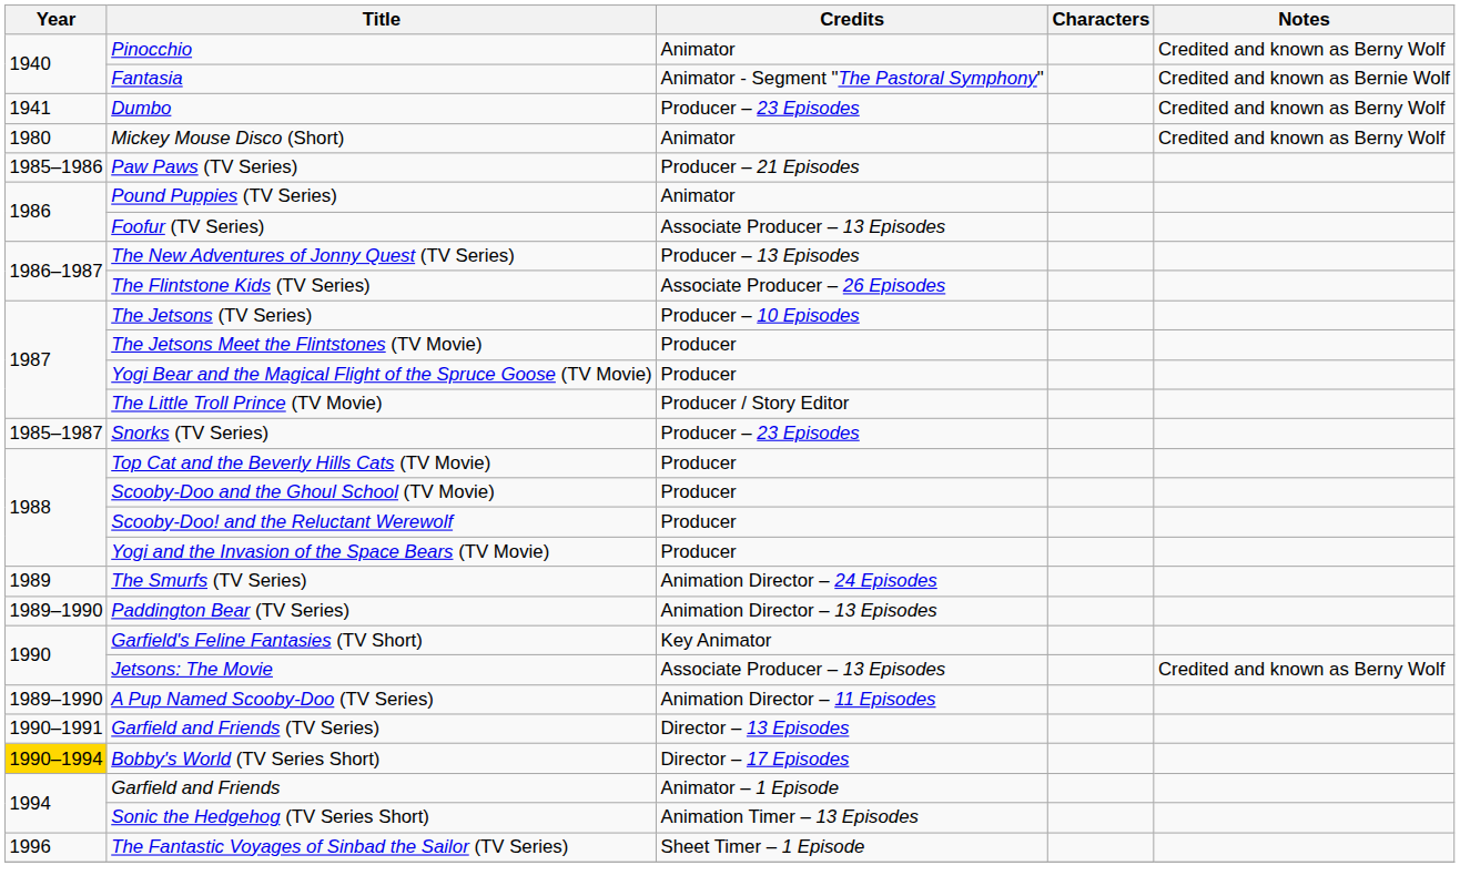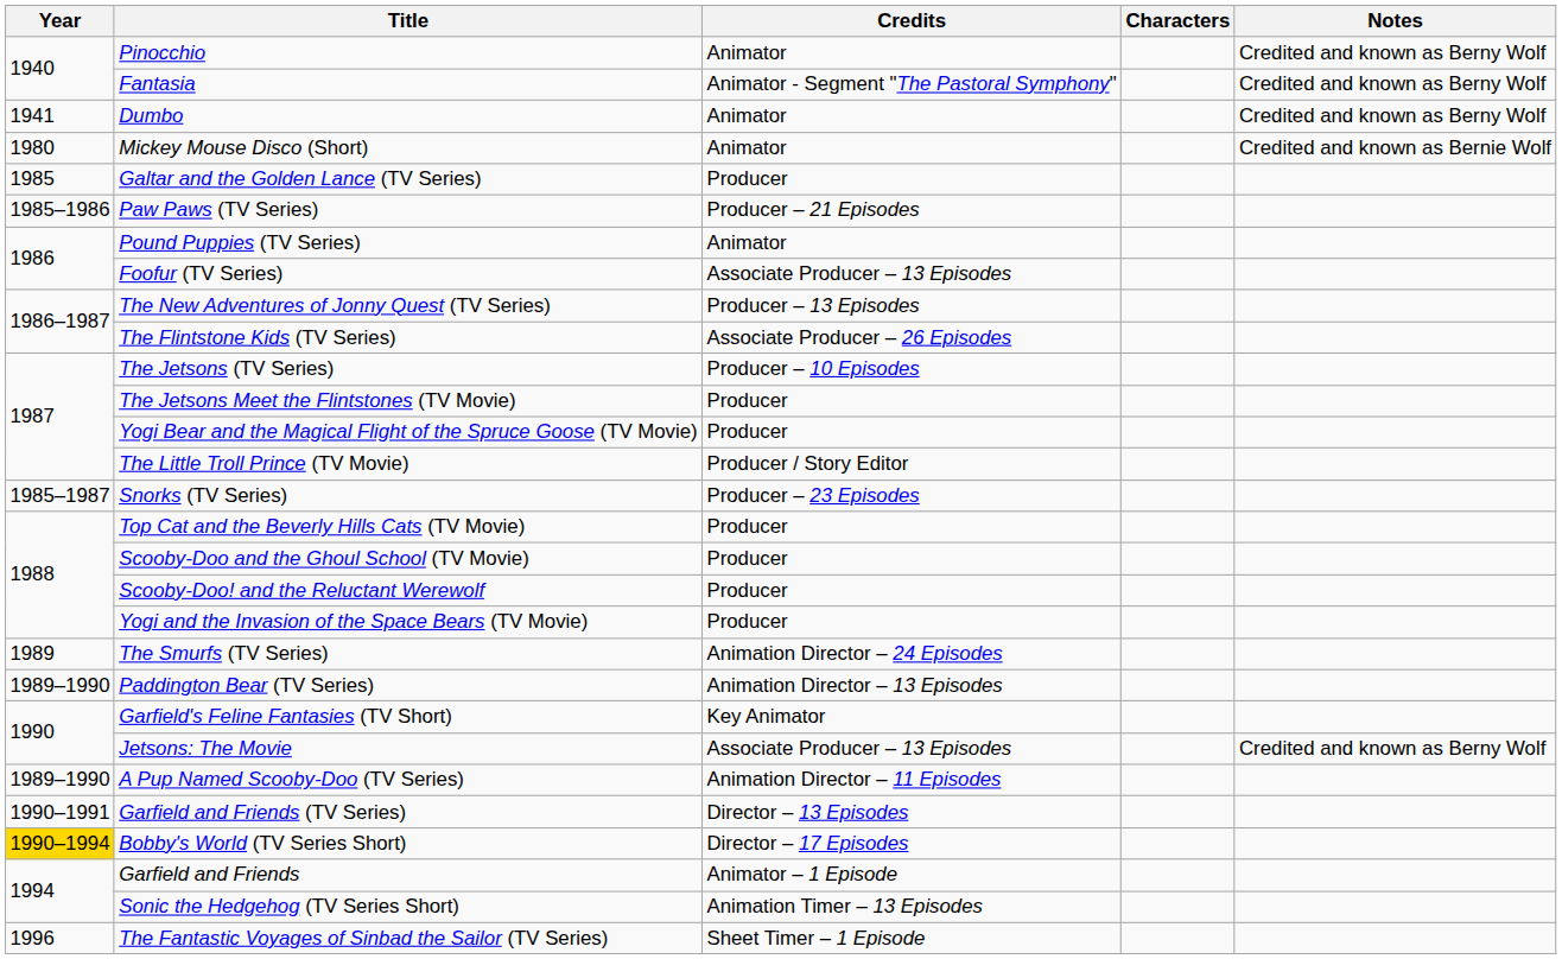Fantasia | Notes: Credited and known as Bernie Wolf -> Credited and known as Berny Wolf
Dumbo | Credits: Producer – 23 Episodes -> Animator
Mickey Mouse Disco (Short) | Notes: Credited and known as Berny Wolf -> Credited and known as Bernie Wolf
+ row: 1985 | Galtar and the Golden Lance (TV Series) | Producer
